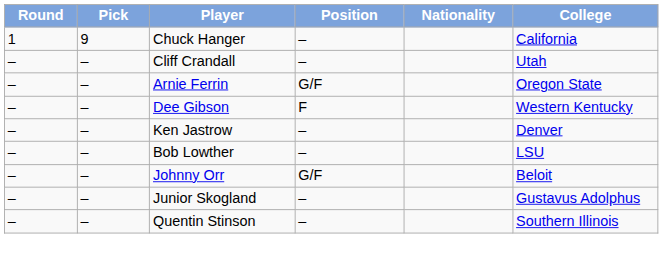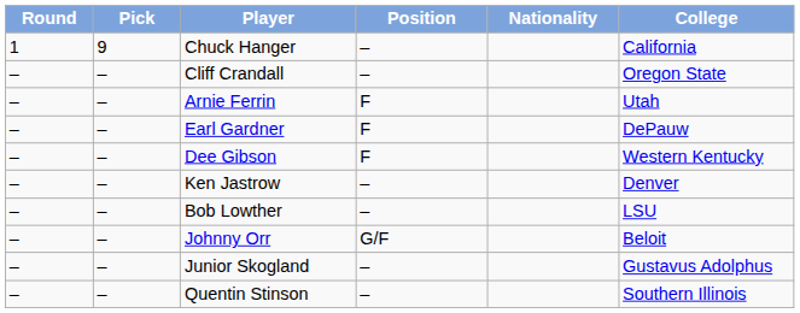Cliff Crandall | College: Utah -> Oregon State
Arnie Ferrin | Position: G/F -> F
Arnie Ferrin | College: Oregon State -> Utah
+ row: – | – | Earl Gardner | F | DePauw
